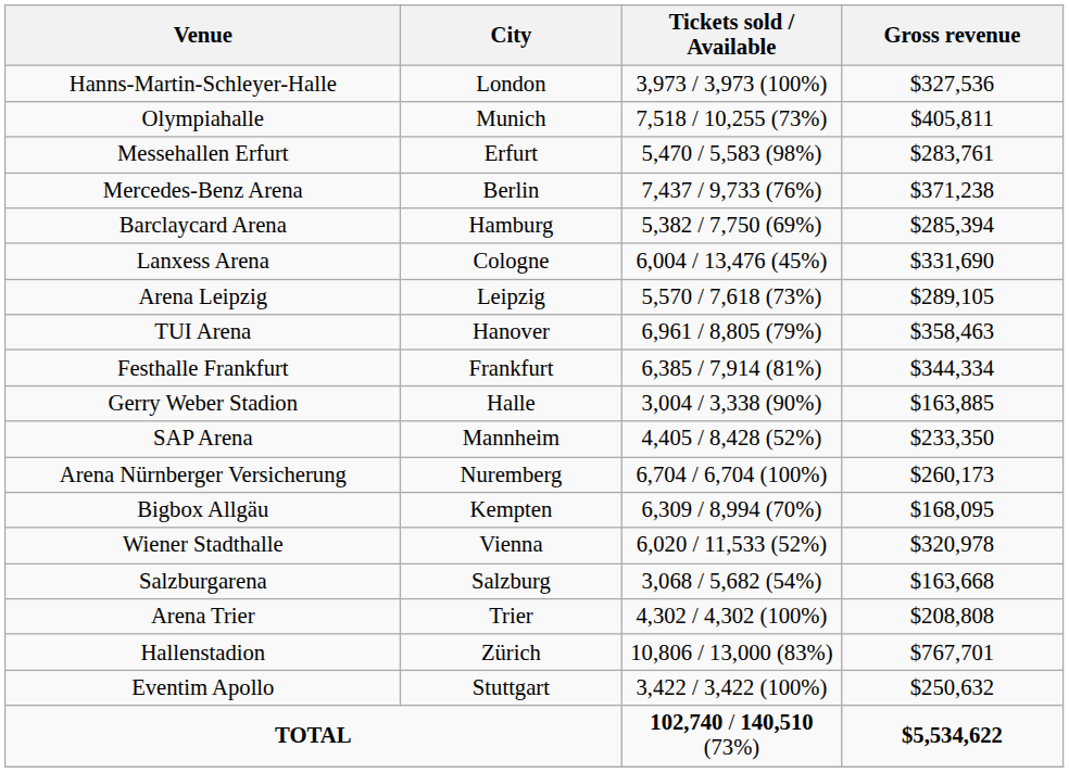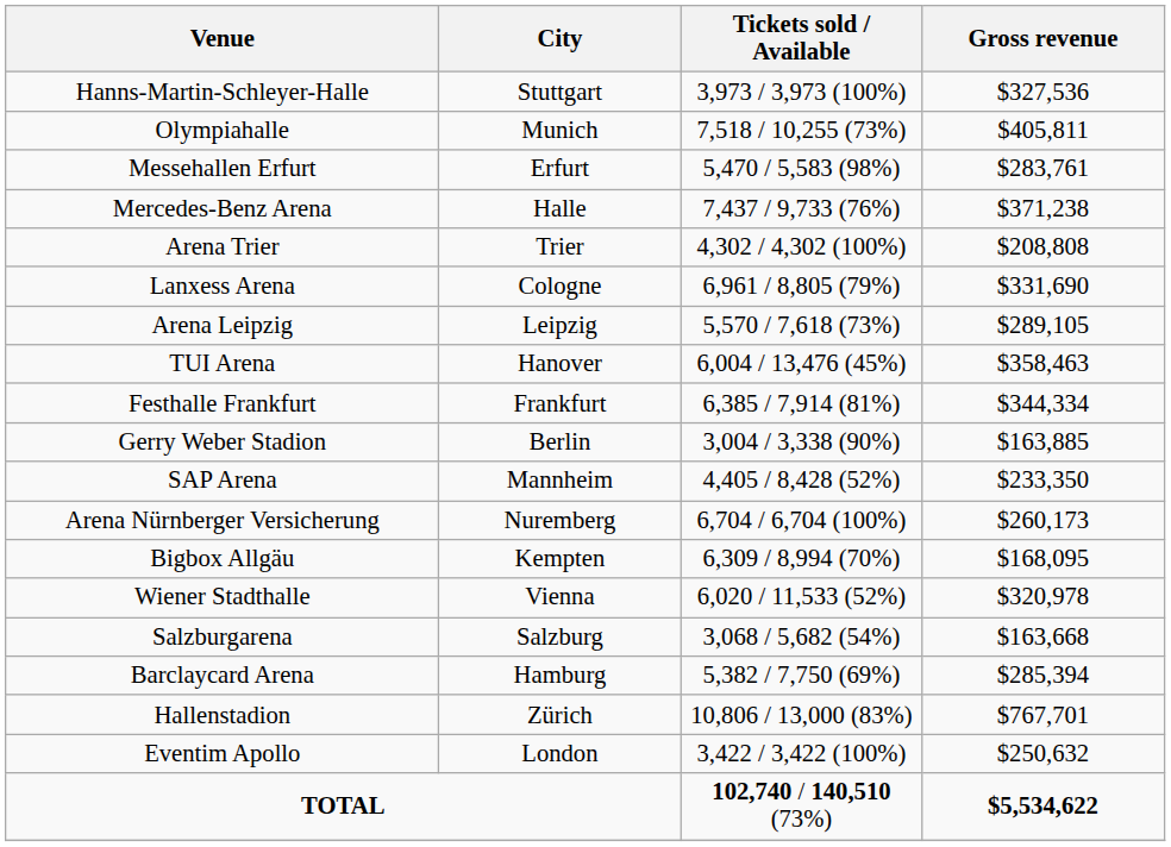Hanns-Martin-Schleyer-Halle | City: London -> Stuttgart
Mercedes-Benz Arena | City: Berlin -> Halle
rows swapped: Barclaycard Arena <-> Arena Trier
Lanxess Arena | Tickets sold / Available: 6,004 / 13,476 (45%) -> 6,961 / 8,805 (79%)
TUI Arena | Tickets sold / Available: 6,961 / 8,805 (79%) -> 6,004 / 13,476 (45%)
Gerry Weber Stadion | City: Halle -> Berlin
Eventim Apollo | City: Stuttgart -> London
